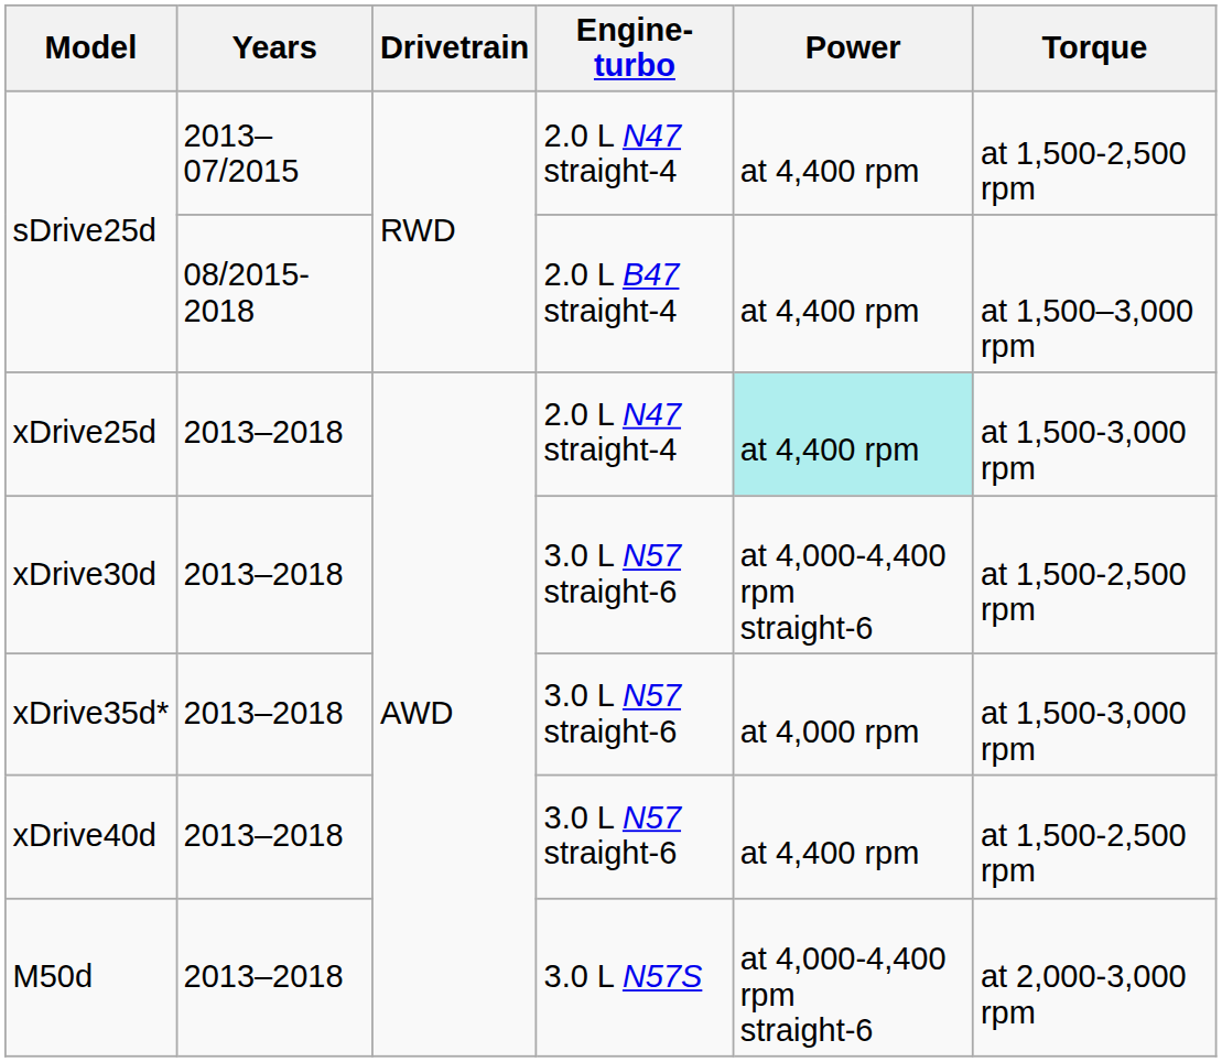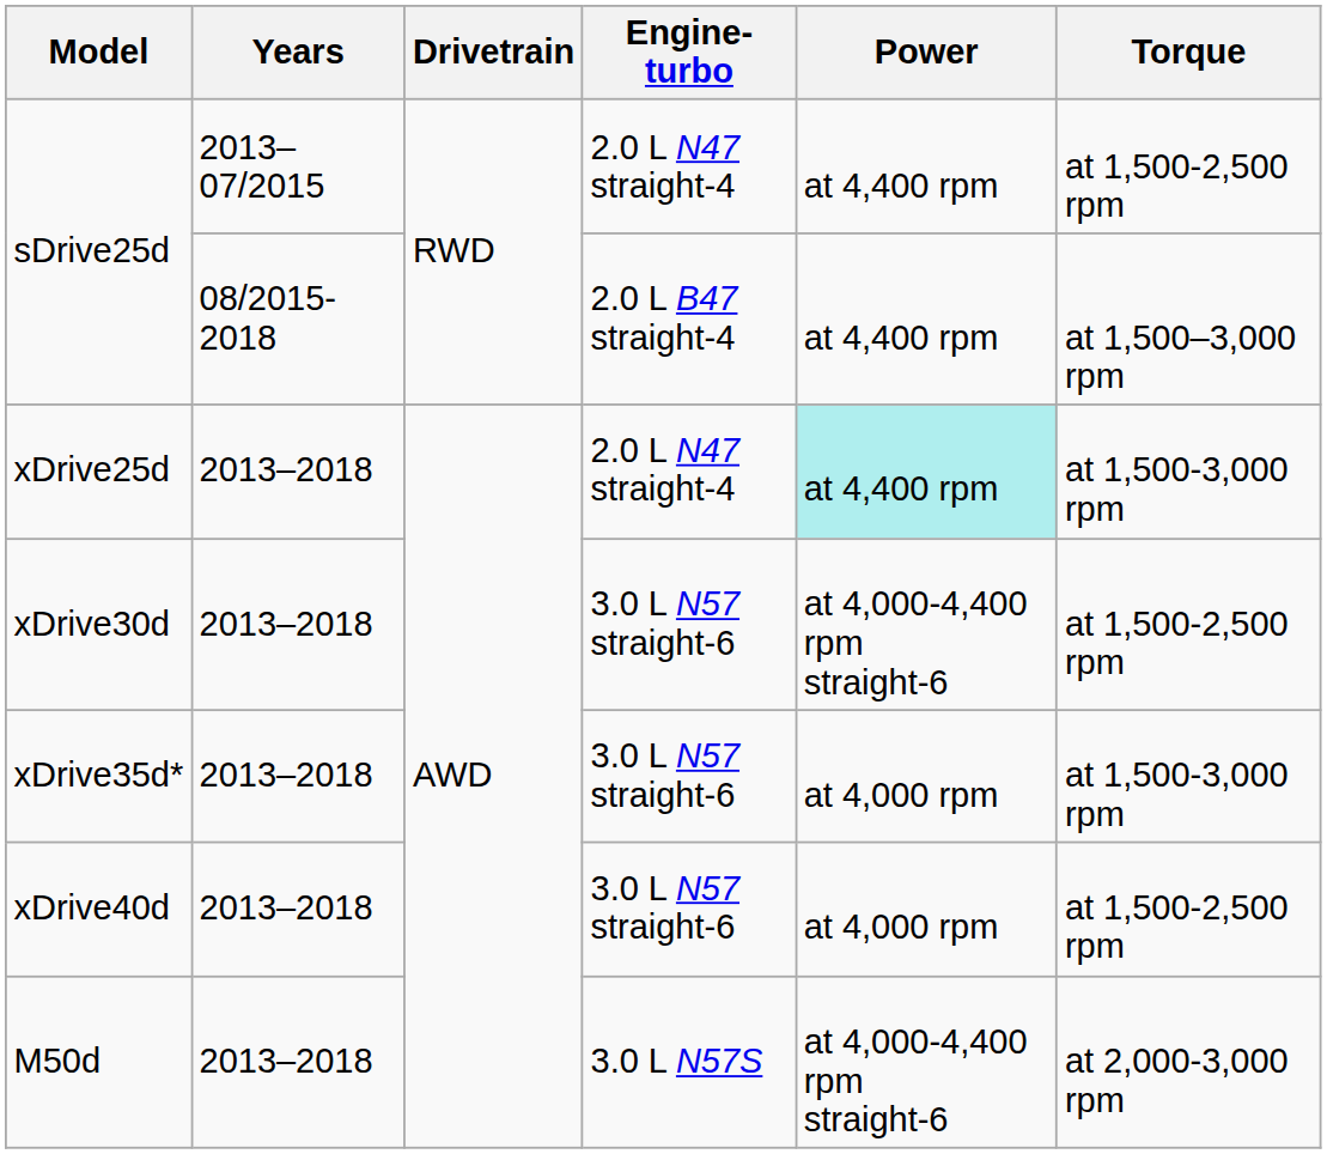xDrive40d | Power: at 4,400 rpm -> at 4,000 rpm
